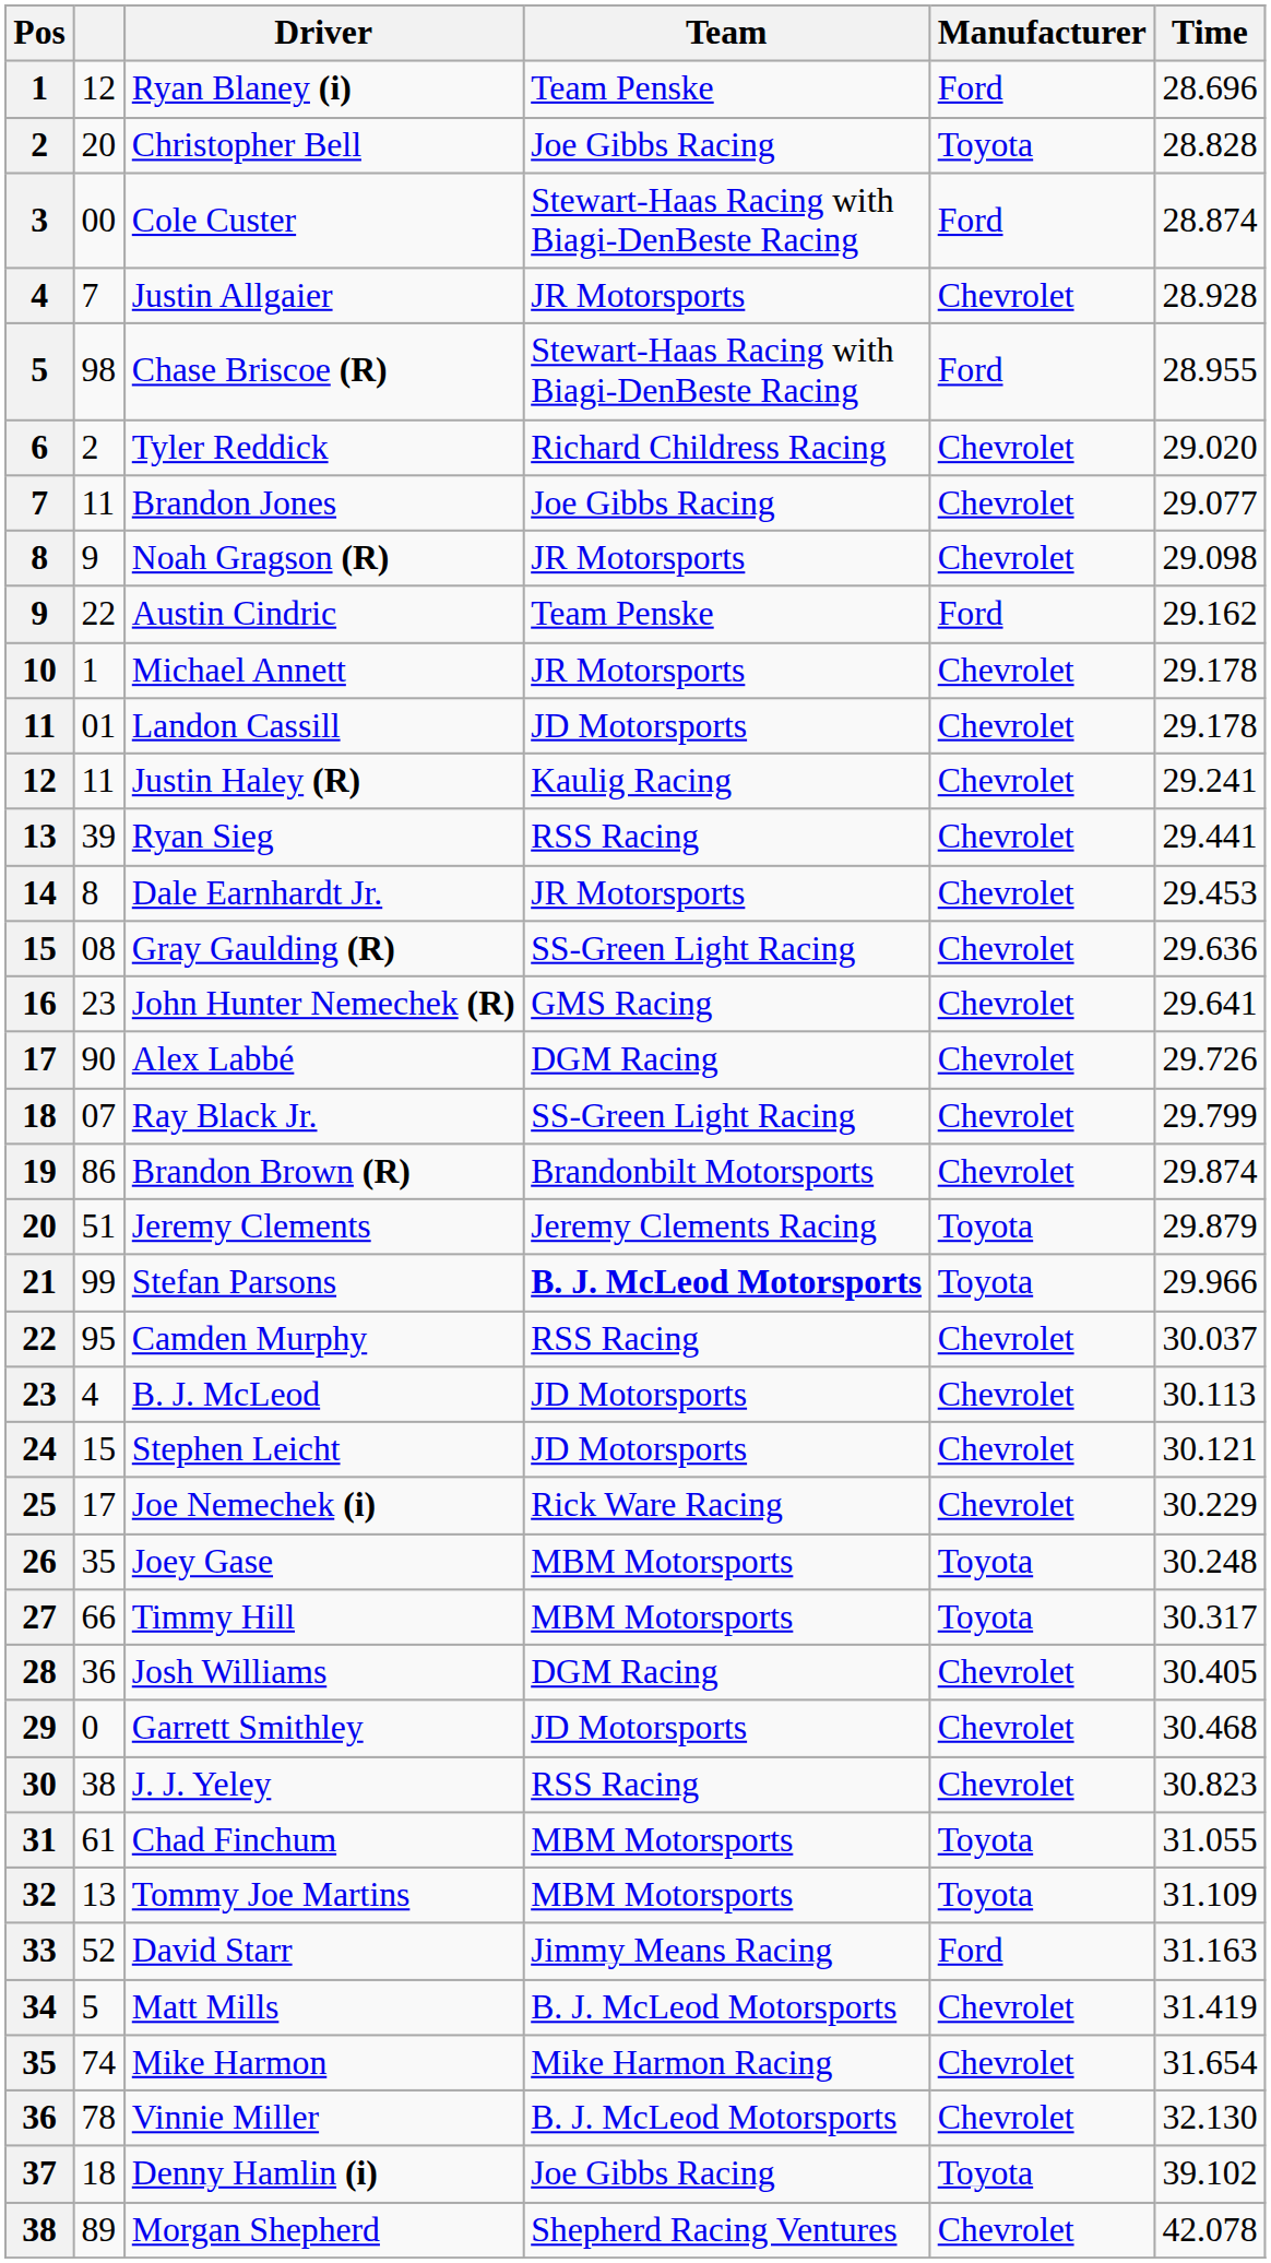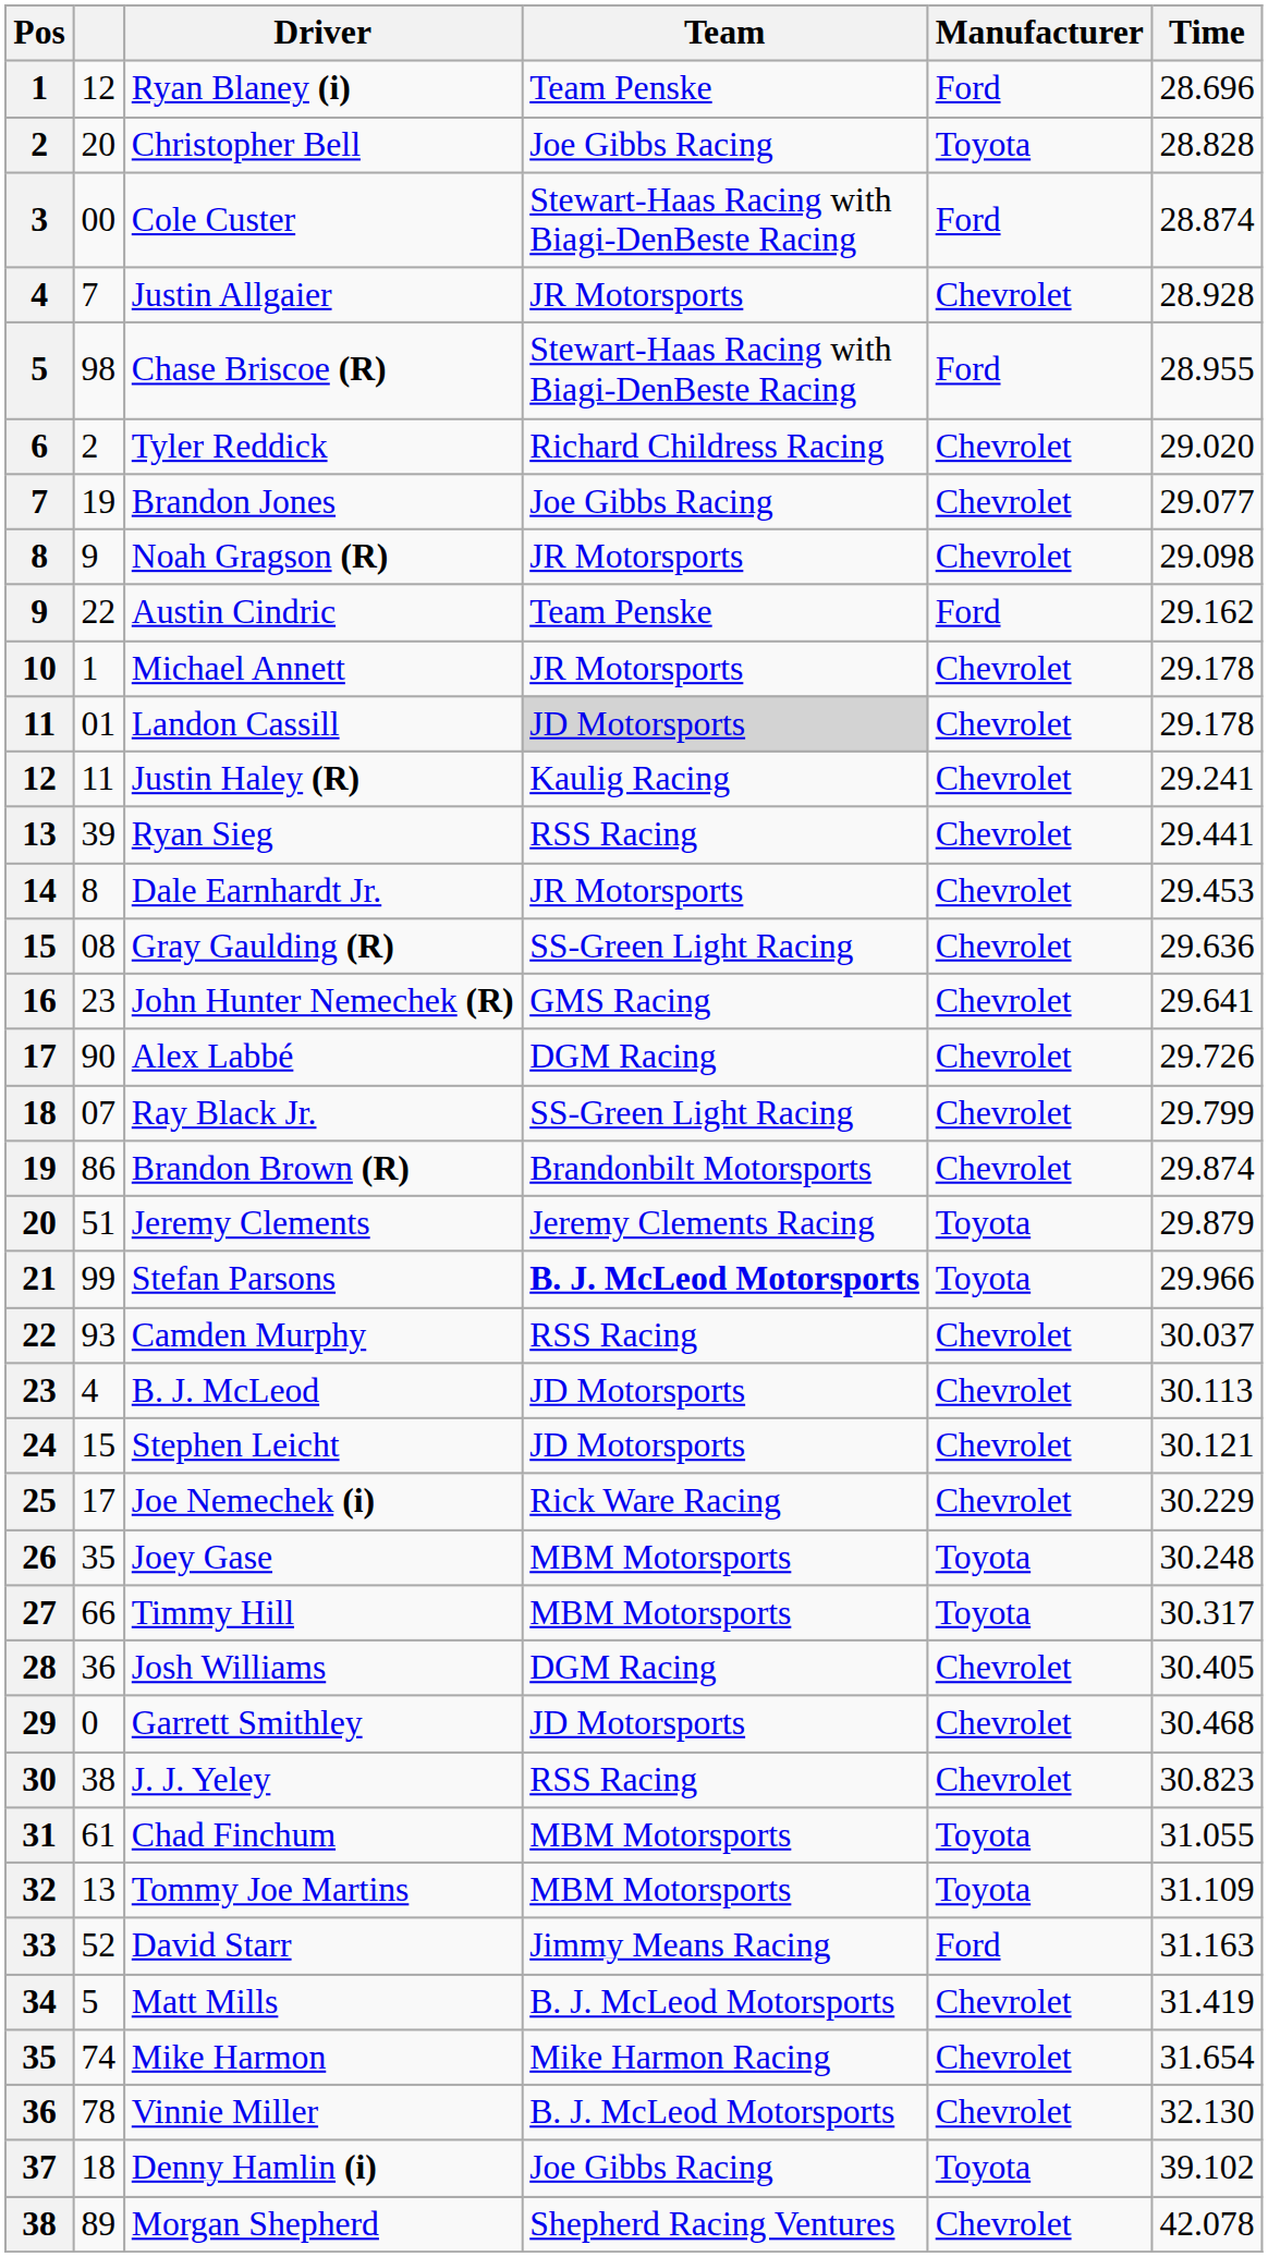Brandon Jones | column 2: 11 -> 19
Landon Cassill | Team: no background -> lightgrey background
Camden Murphy | column 2: 95 -> 93
